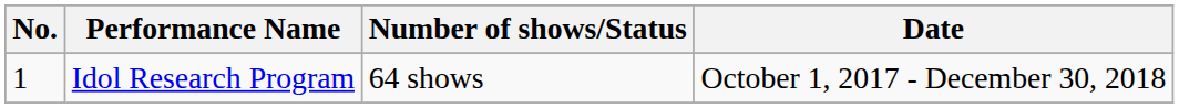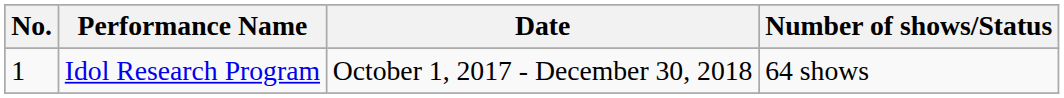columns swapped: Date <-> Number of shows/Status
